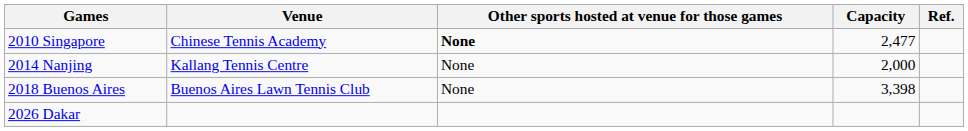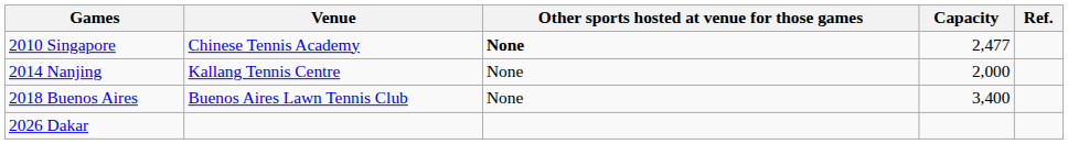2018 Buenos Aires | Capacity: 3,398 -> 3,400
